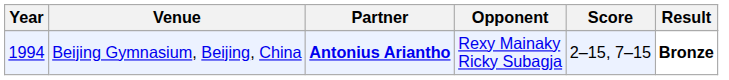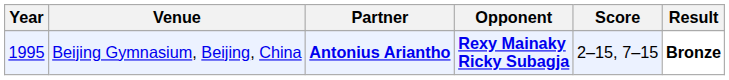Beijing Gymnasium, Beijing, China | Year: 1994 -> 1995
Beijing Gymnasium, Beijing, China | Opponent: normal -> bold
